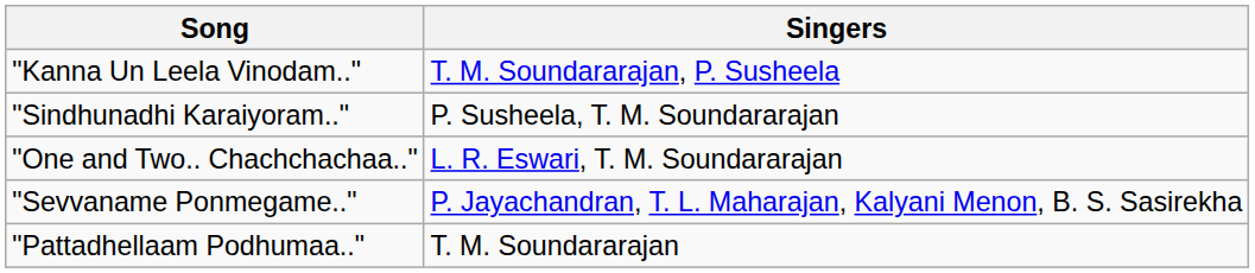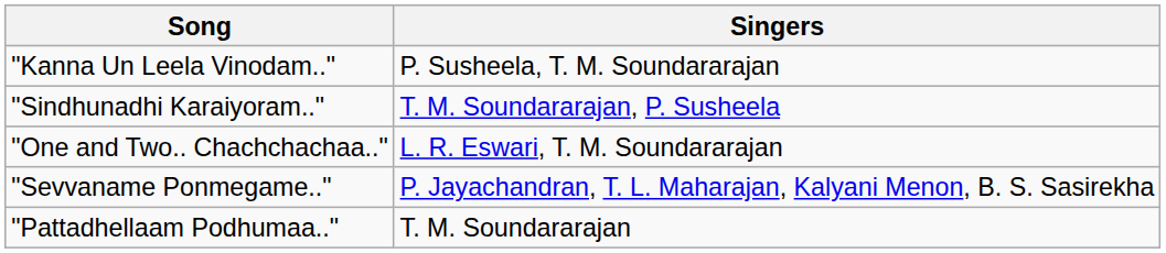"Kanna Un Leela Vinodam.." | Singers: T. M. Soundararajan, P. Susheela -> P. Susheela, T. M. Soundararajan
"Sindhunadhi Karaiyoram.." | Singers: P. Susheela, T. M. Soundararajan -> T. M. Soundararajan, P. Susheela
